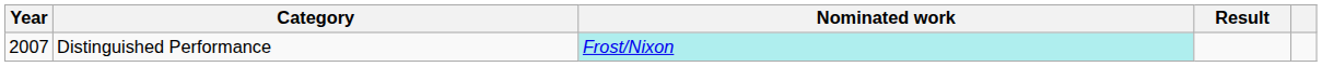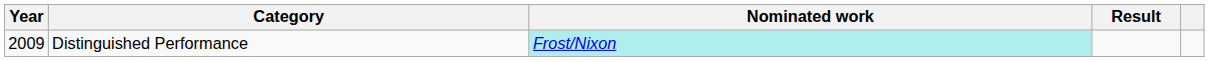Distinguished Performance | Year: 2007 -> 2009
